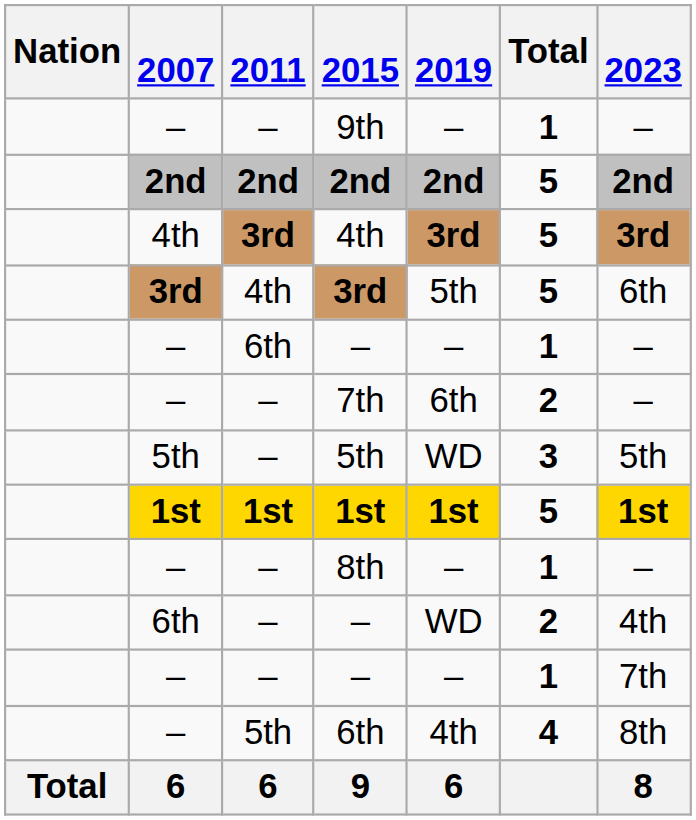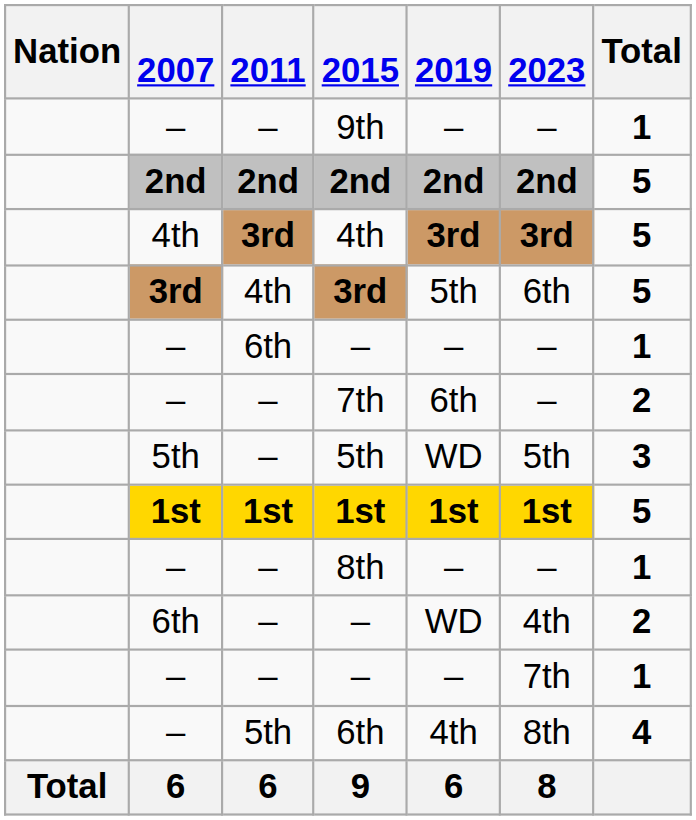columns swapped: 2023 <-> Total
